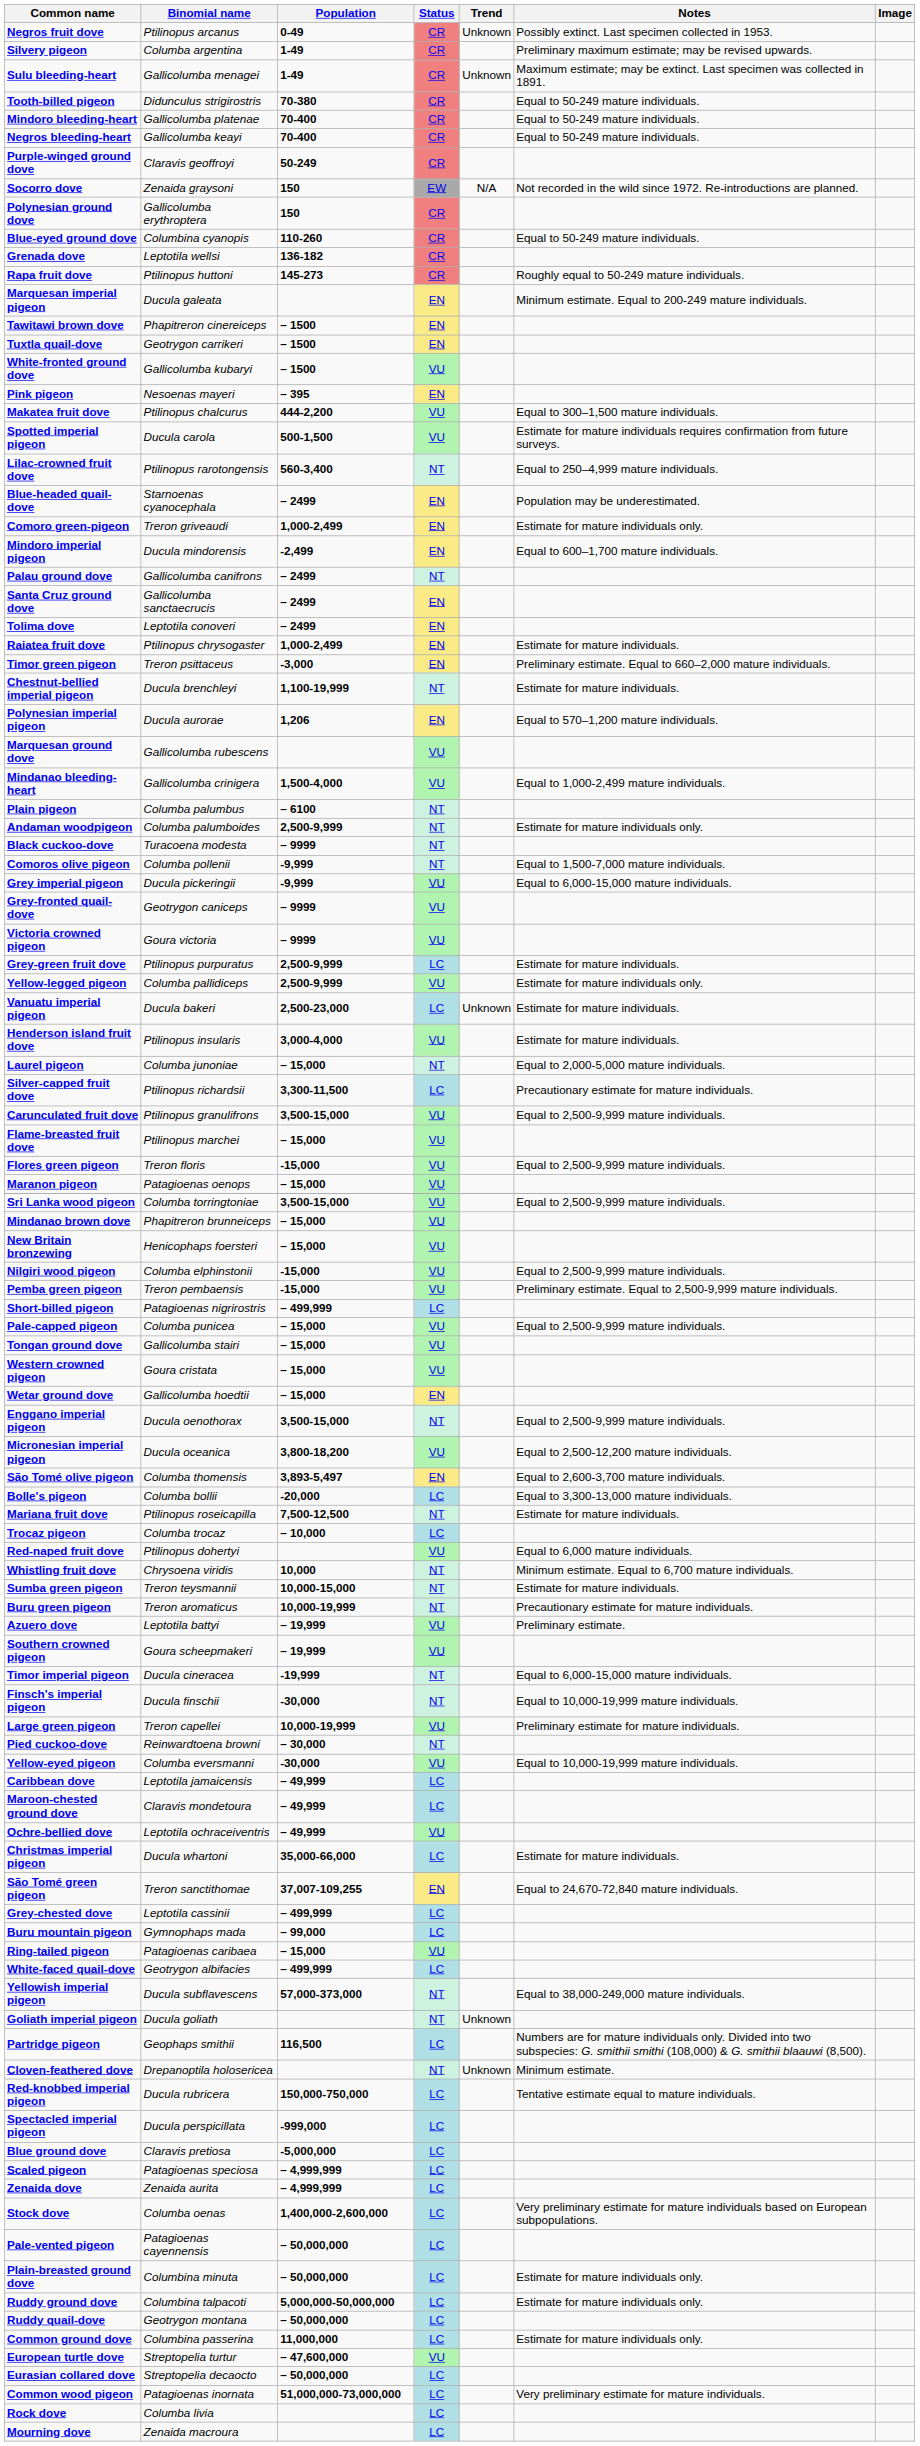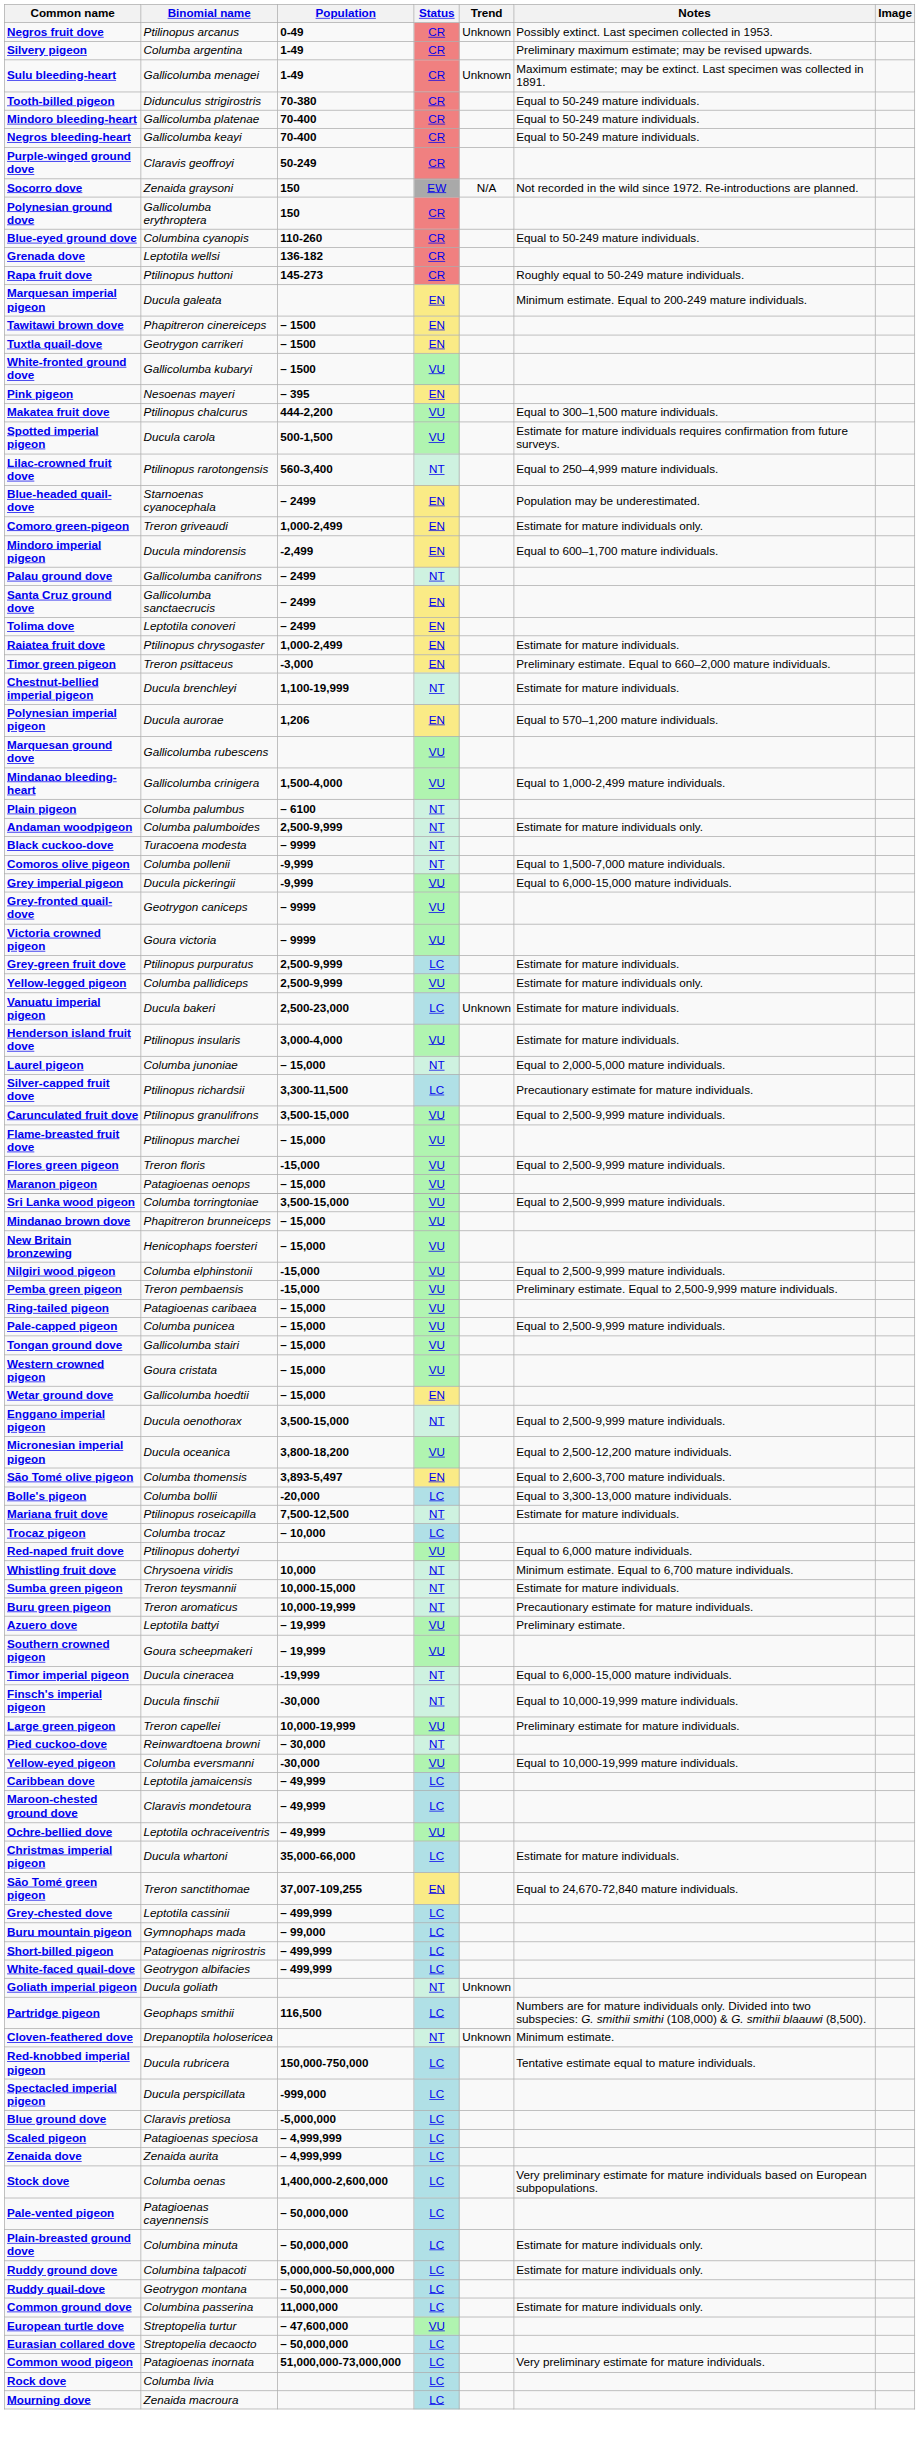rows swapped: Ring-tailed pigeon <-> Short-billed pigeon
- row: Yellowish imperial pigeon | Ducula subflavescens | 57,000-373,000 | NT | Equal to 38,000-249,000 mature individuals.
